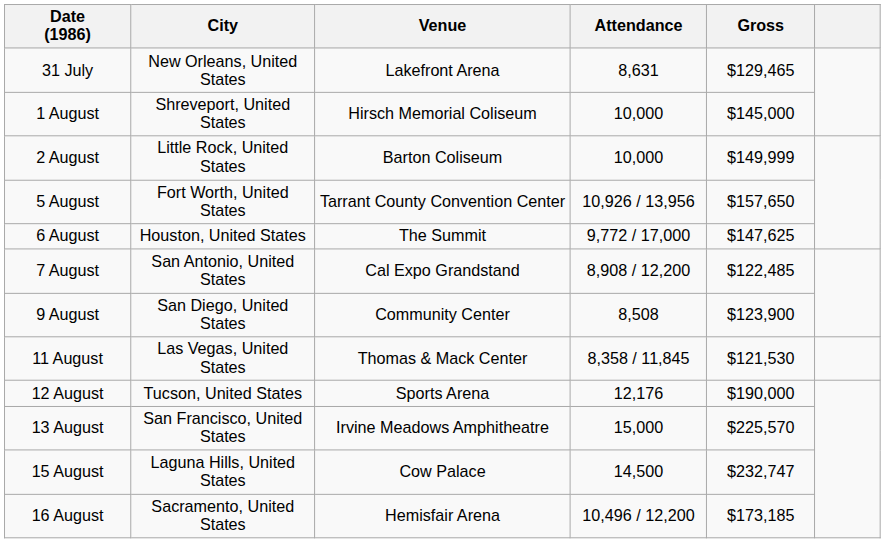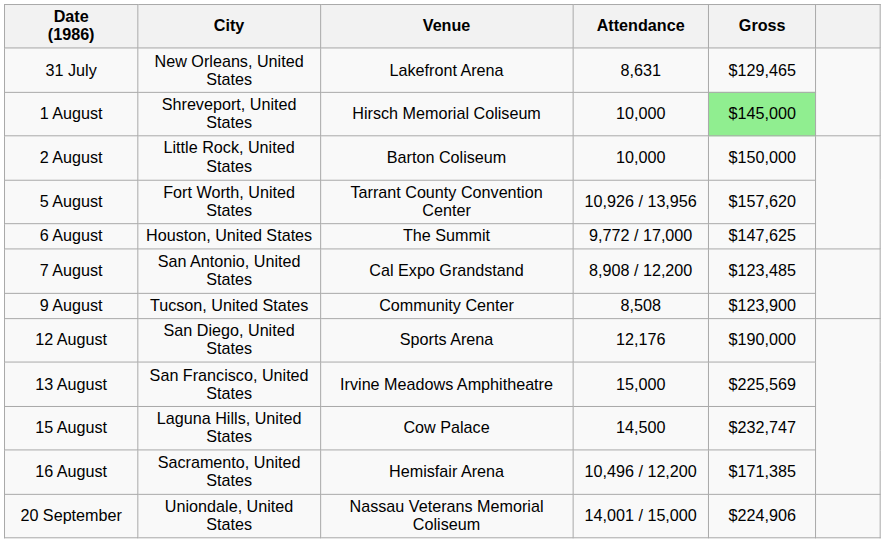1 August | Gross: no background -> lightgreen background
2 August | Gross: $149,999 -> $150,000
5 August | Gross: $157,650 -> $157,620
7 August | Gross: $122,485 -> $123,485
9 August | City: San Diego, United States -> Tucson, United States
- row: 11 August | Las Vegas, United States | Thomas & Mack Center | 8,358 / 11,845 | $121,530
12 August | City: Tucson, United States -> San Diego, United States
13 August | Gross: $225,570 -> $225,569
16 August | Gross: $173,185 -> $171,385
+ row: 20 September | Uniondale, United States | Nassau Veterans Memorial Coliseum | 14,001 / 15,000 | $224,906
